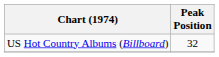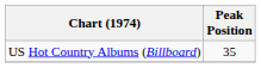US Hot Country Albums (Billboard) | Peak Position: 32 -> 35
